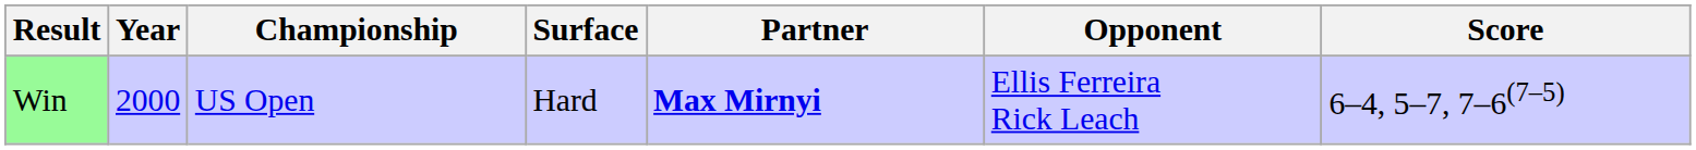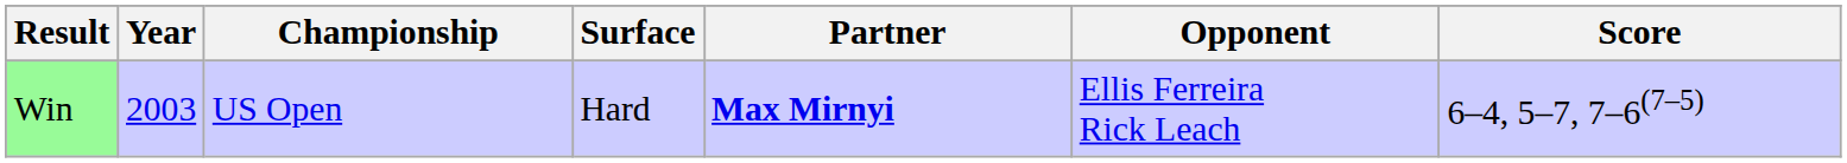Win | Year: 2000 -> 2003
